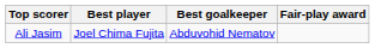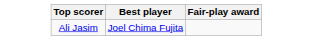- column: Best goalkeeper | Abduvohid Nematov
